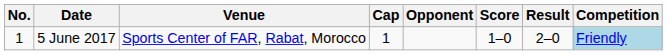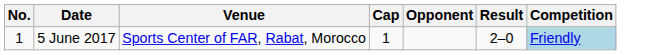- column: Score | 1–0
